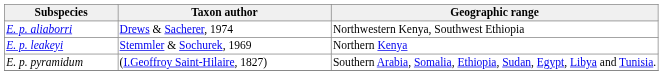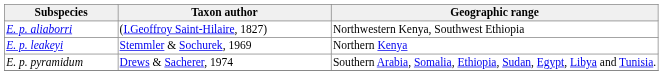E. p. aliaborri | Taxon author: Drews & Sacherer, 1974 -> (I.Geoffroy Saint-Hilaire, 1827)
E. p. pyramidum | Taxon author: (I.Geoffroy Saint-Hilaire, 1827) -> Drews & Sacherer, 1974
